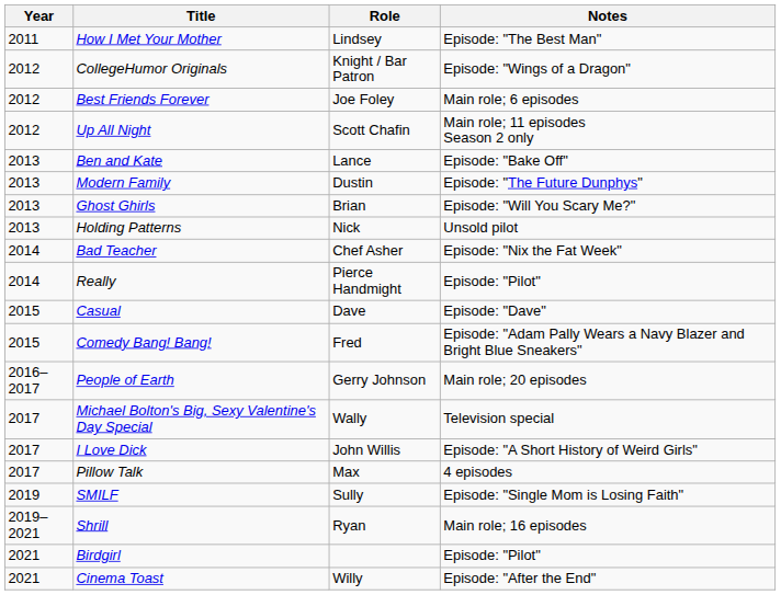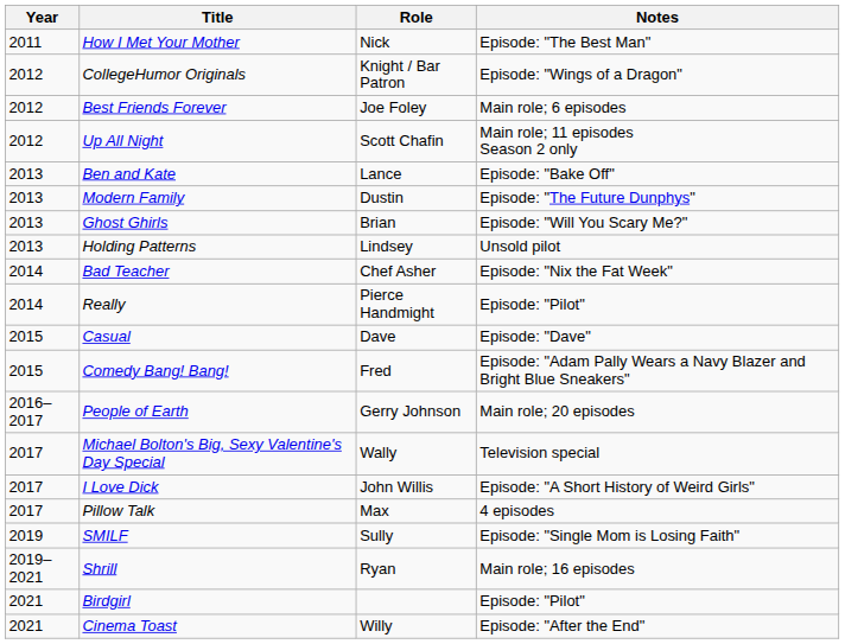How I Met Your Mother | Role: Lindsey -> Nick
Holding Patterns | Role: Nick -> Lindsey
